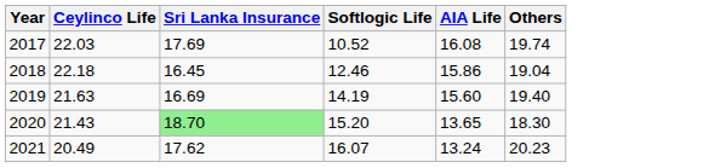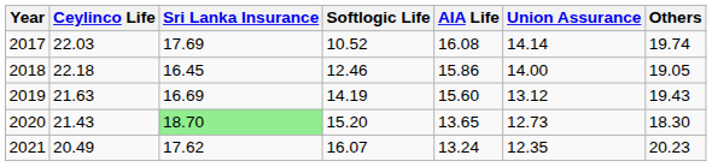+ column: Union Assurance | 14.14 | 14.00 | 13.12 | 12.73 | 12.35
2018 | Others: 19.04 -> 19.05
2019 | Others: 19.40 -> 19.43
